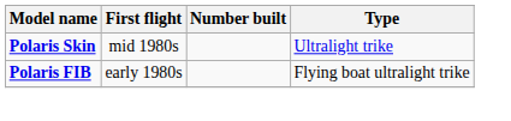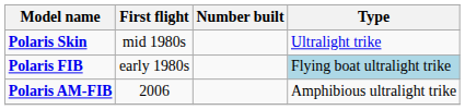Polaris FIB | Type: no background -> lightblue background
+ row: Polaris AM-FIB | 2006 | Amphibious ultralight trike
